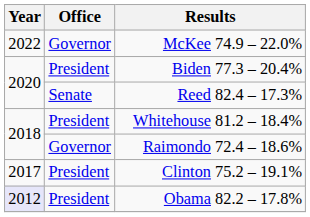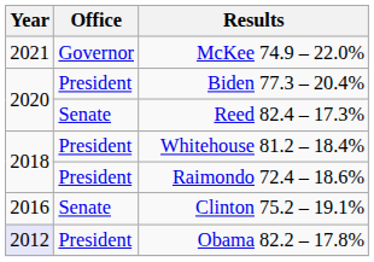McKee 74.9 – 22.0% | Year: 2022 -> 2021
Raimondo 72.4 – 18.6% | Office: Governor -> President
Clinton 75.2 – 19.1% | Year: 2017 -> 2016
Clinton 75.2 – 19.1% | Office: President -> Senate
